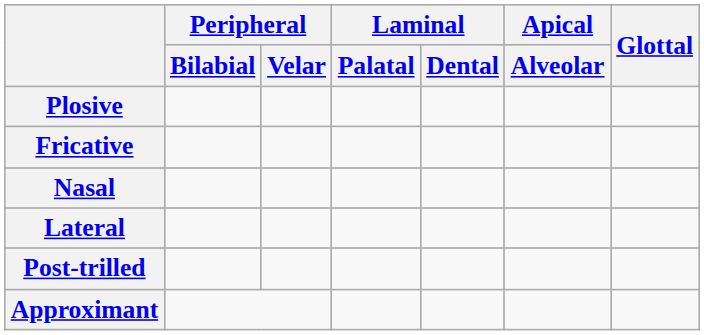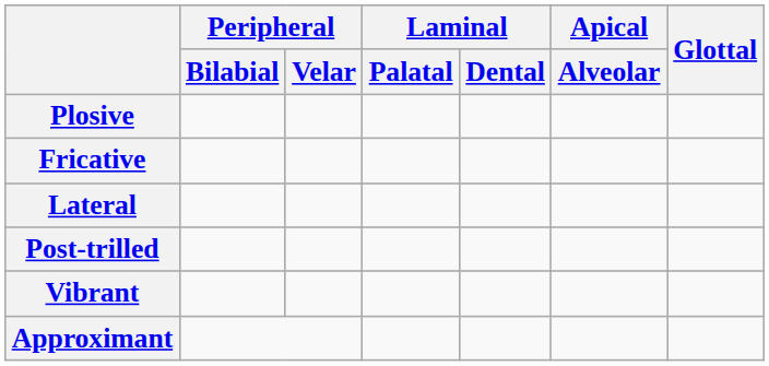- row: Nasal
+ row: Vibrant
